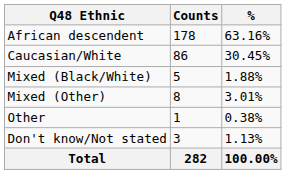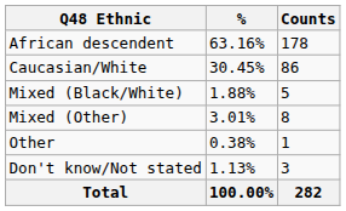columns swapped: Counts <-> %
